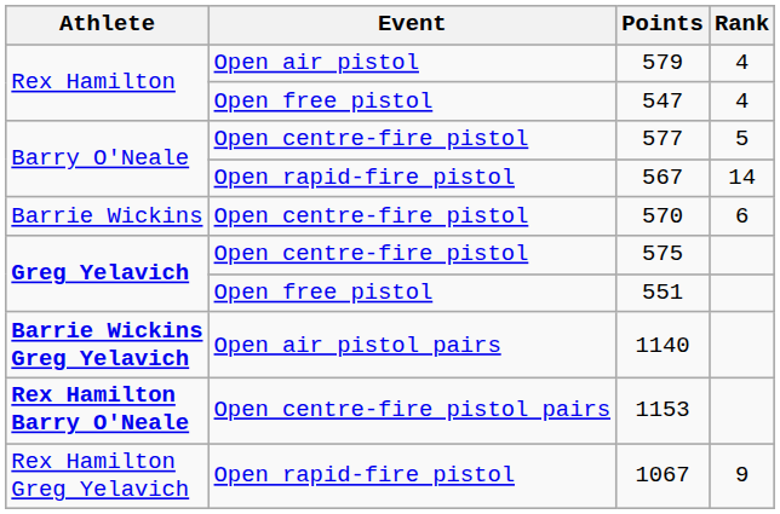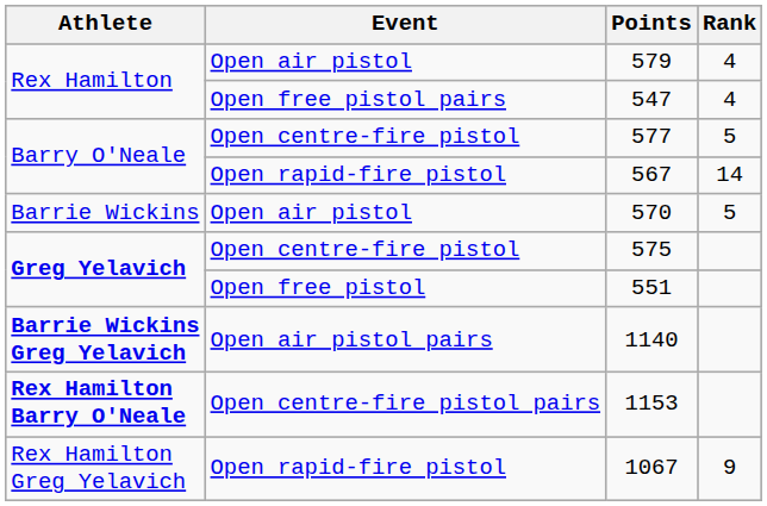547 | Event: Open free pistol -> Open free pistol pairs
570 | Event: Open centre-fire pistol -> Open air pistol
570 | Rank: 6 -> 5
